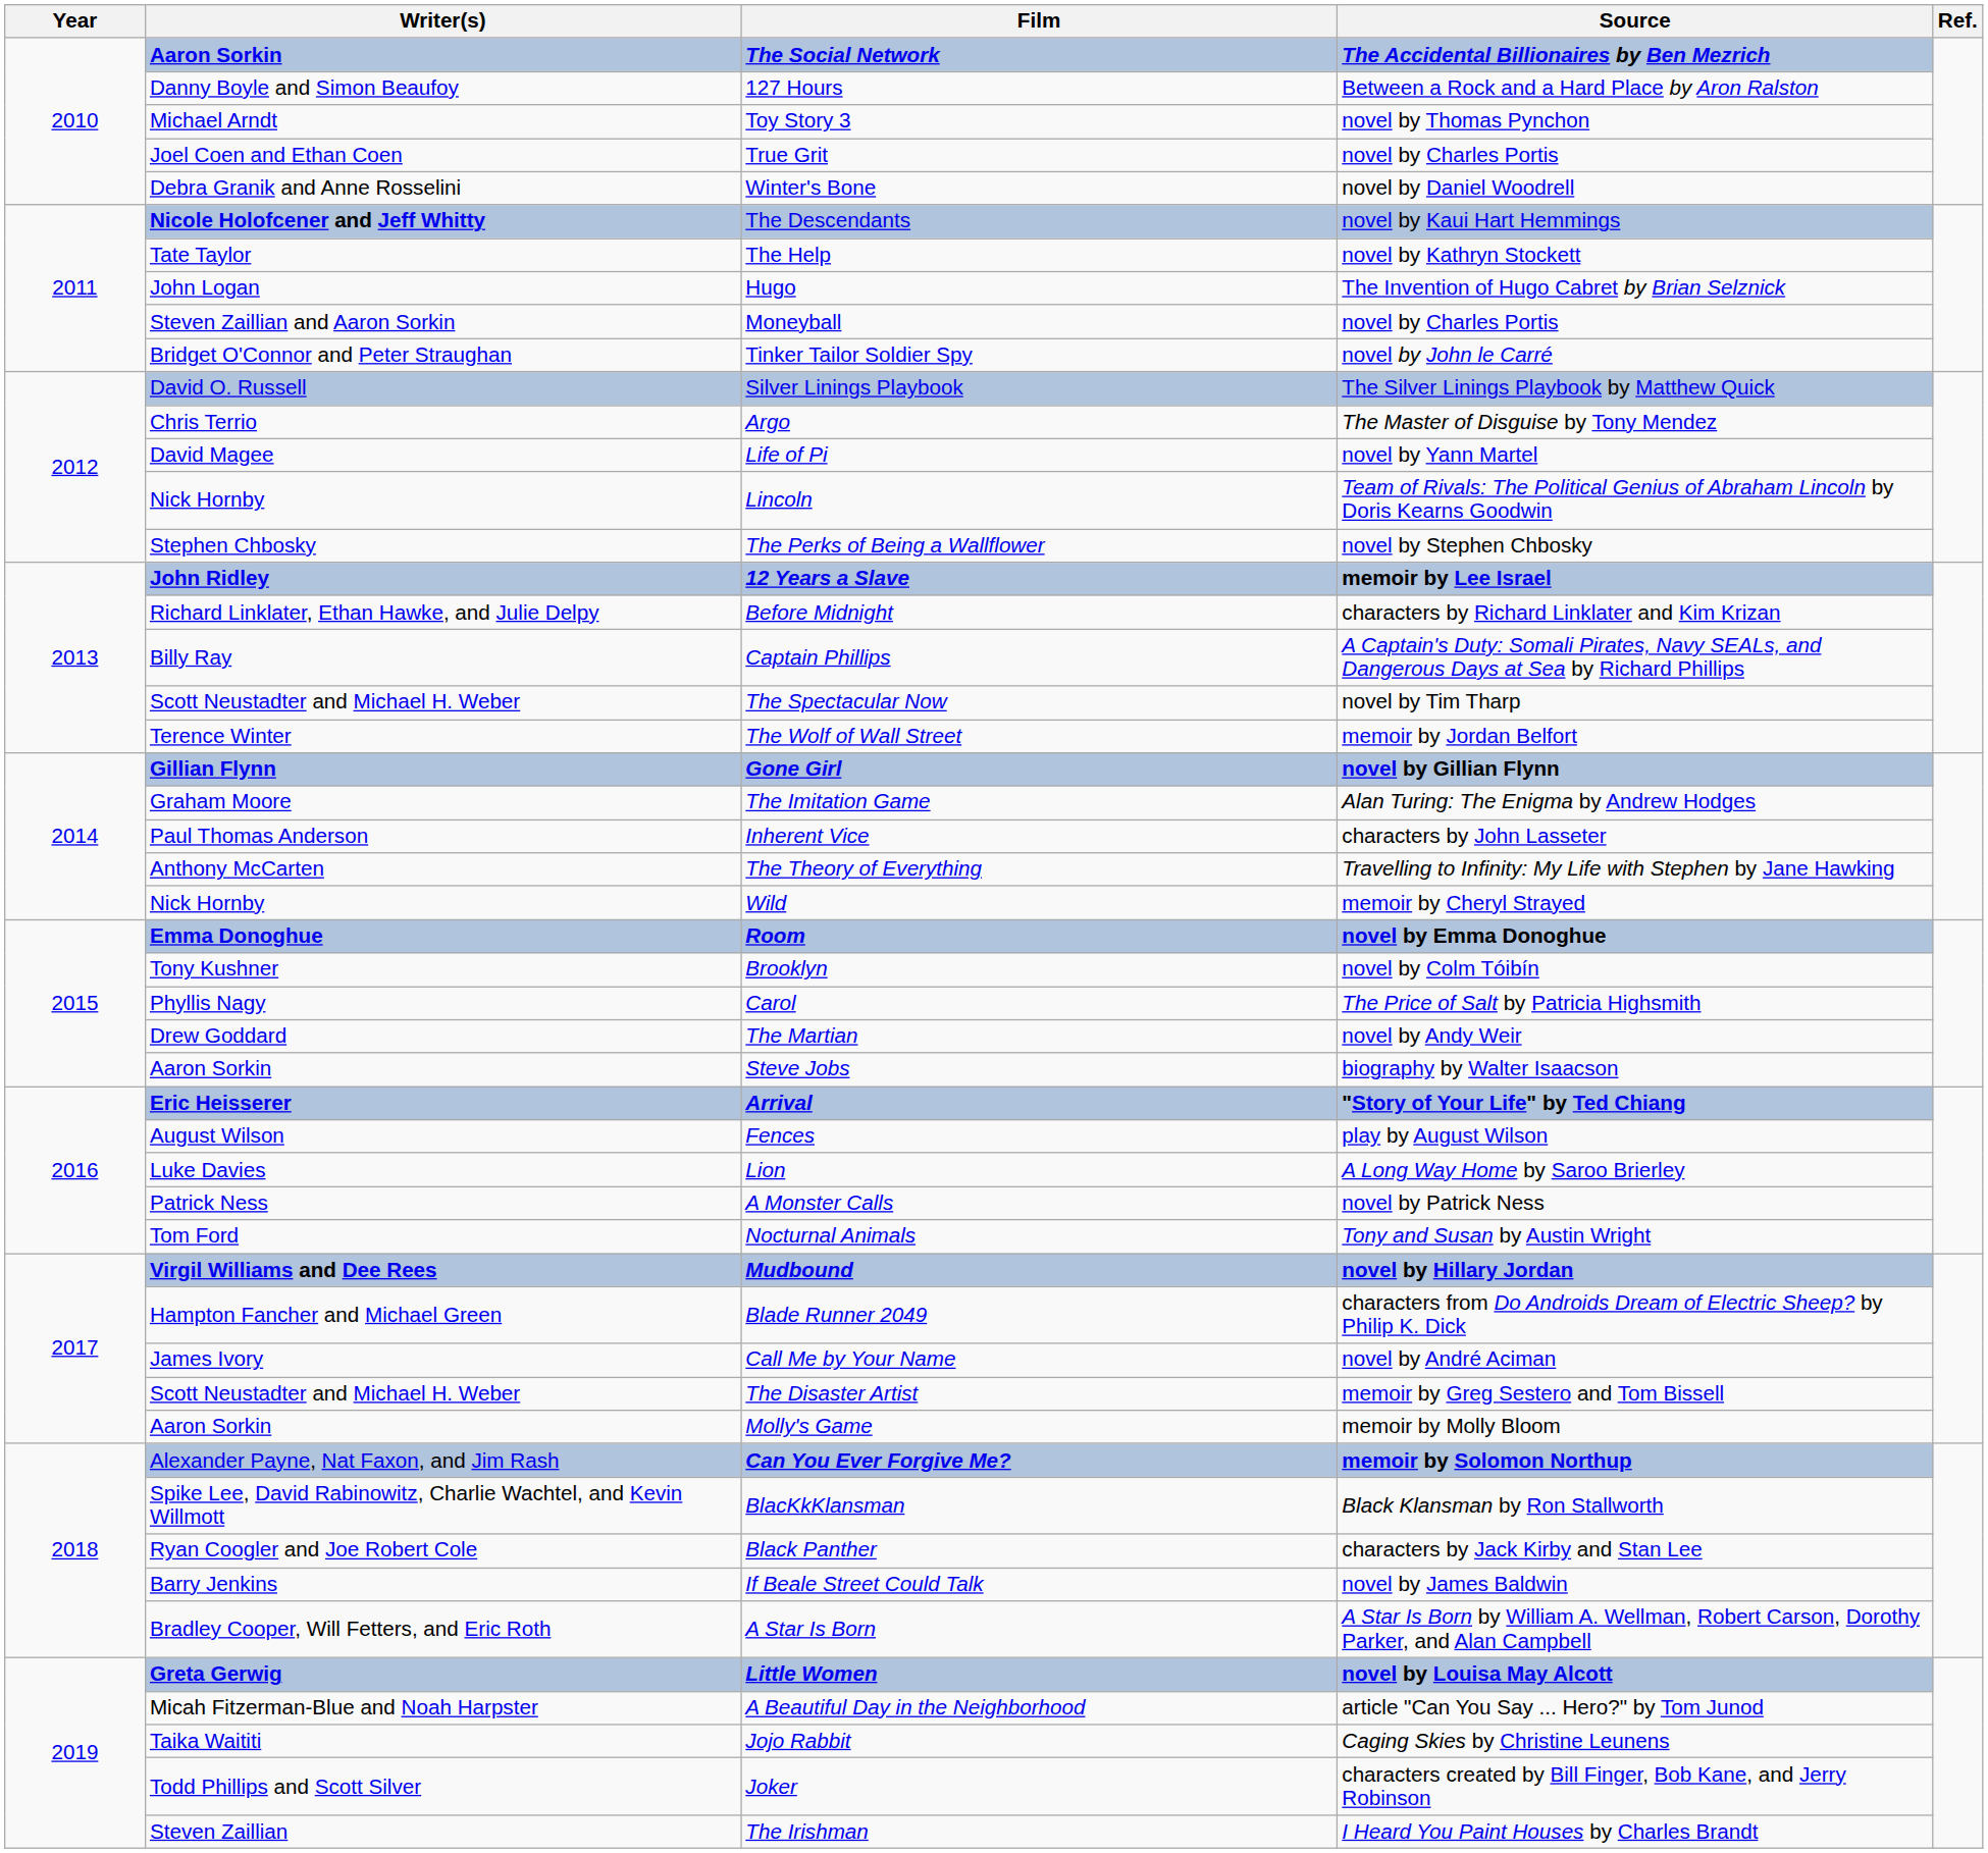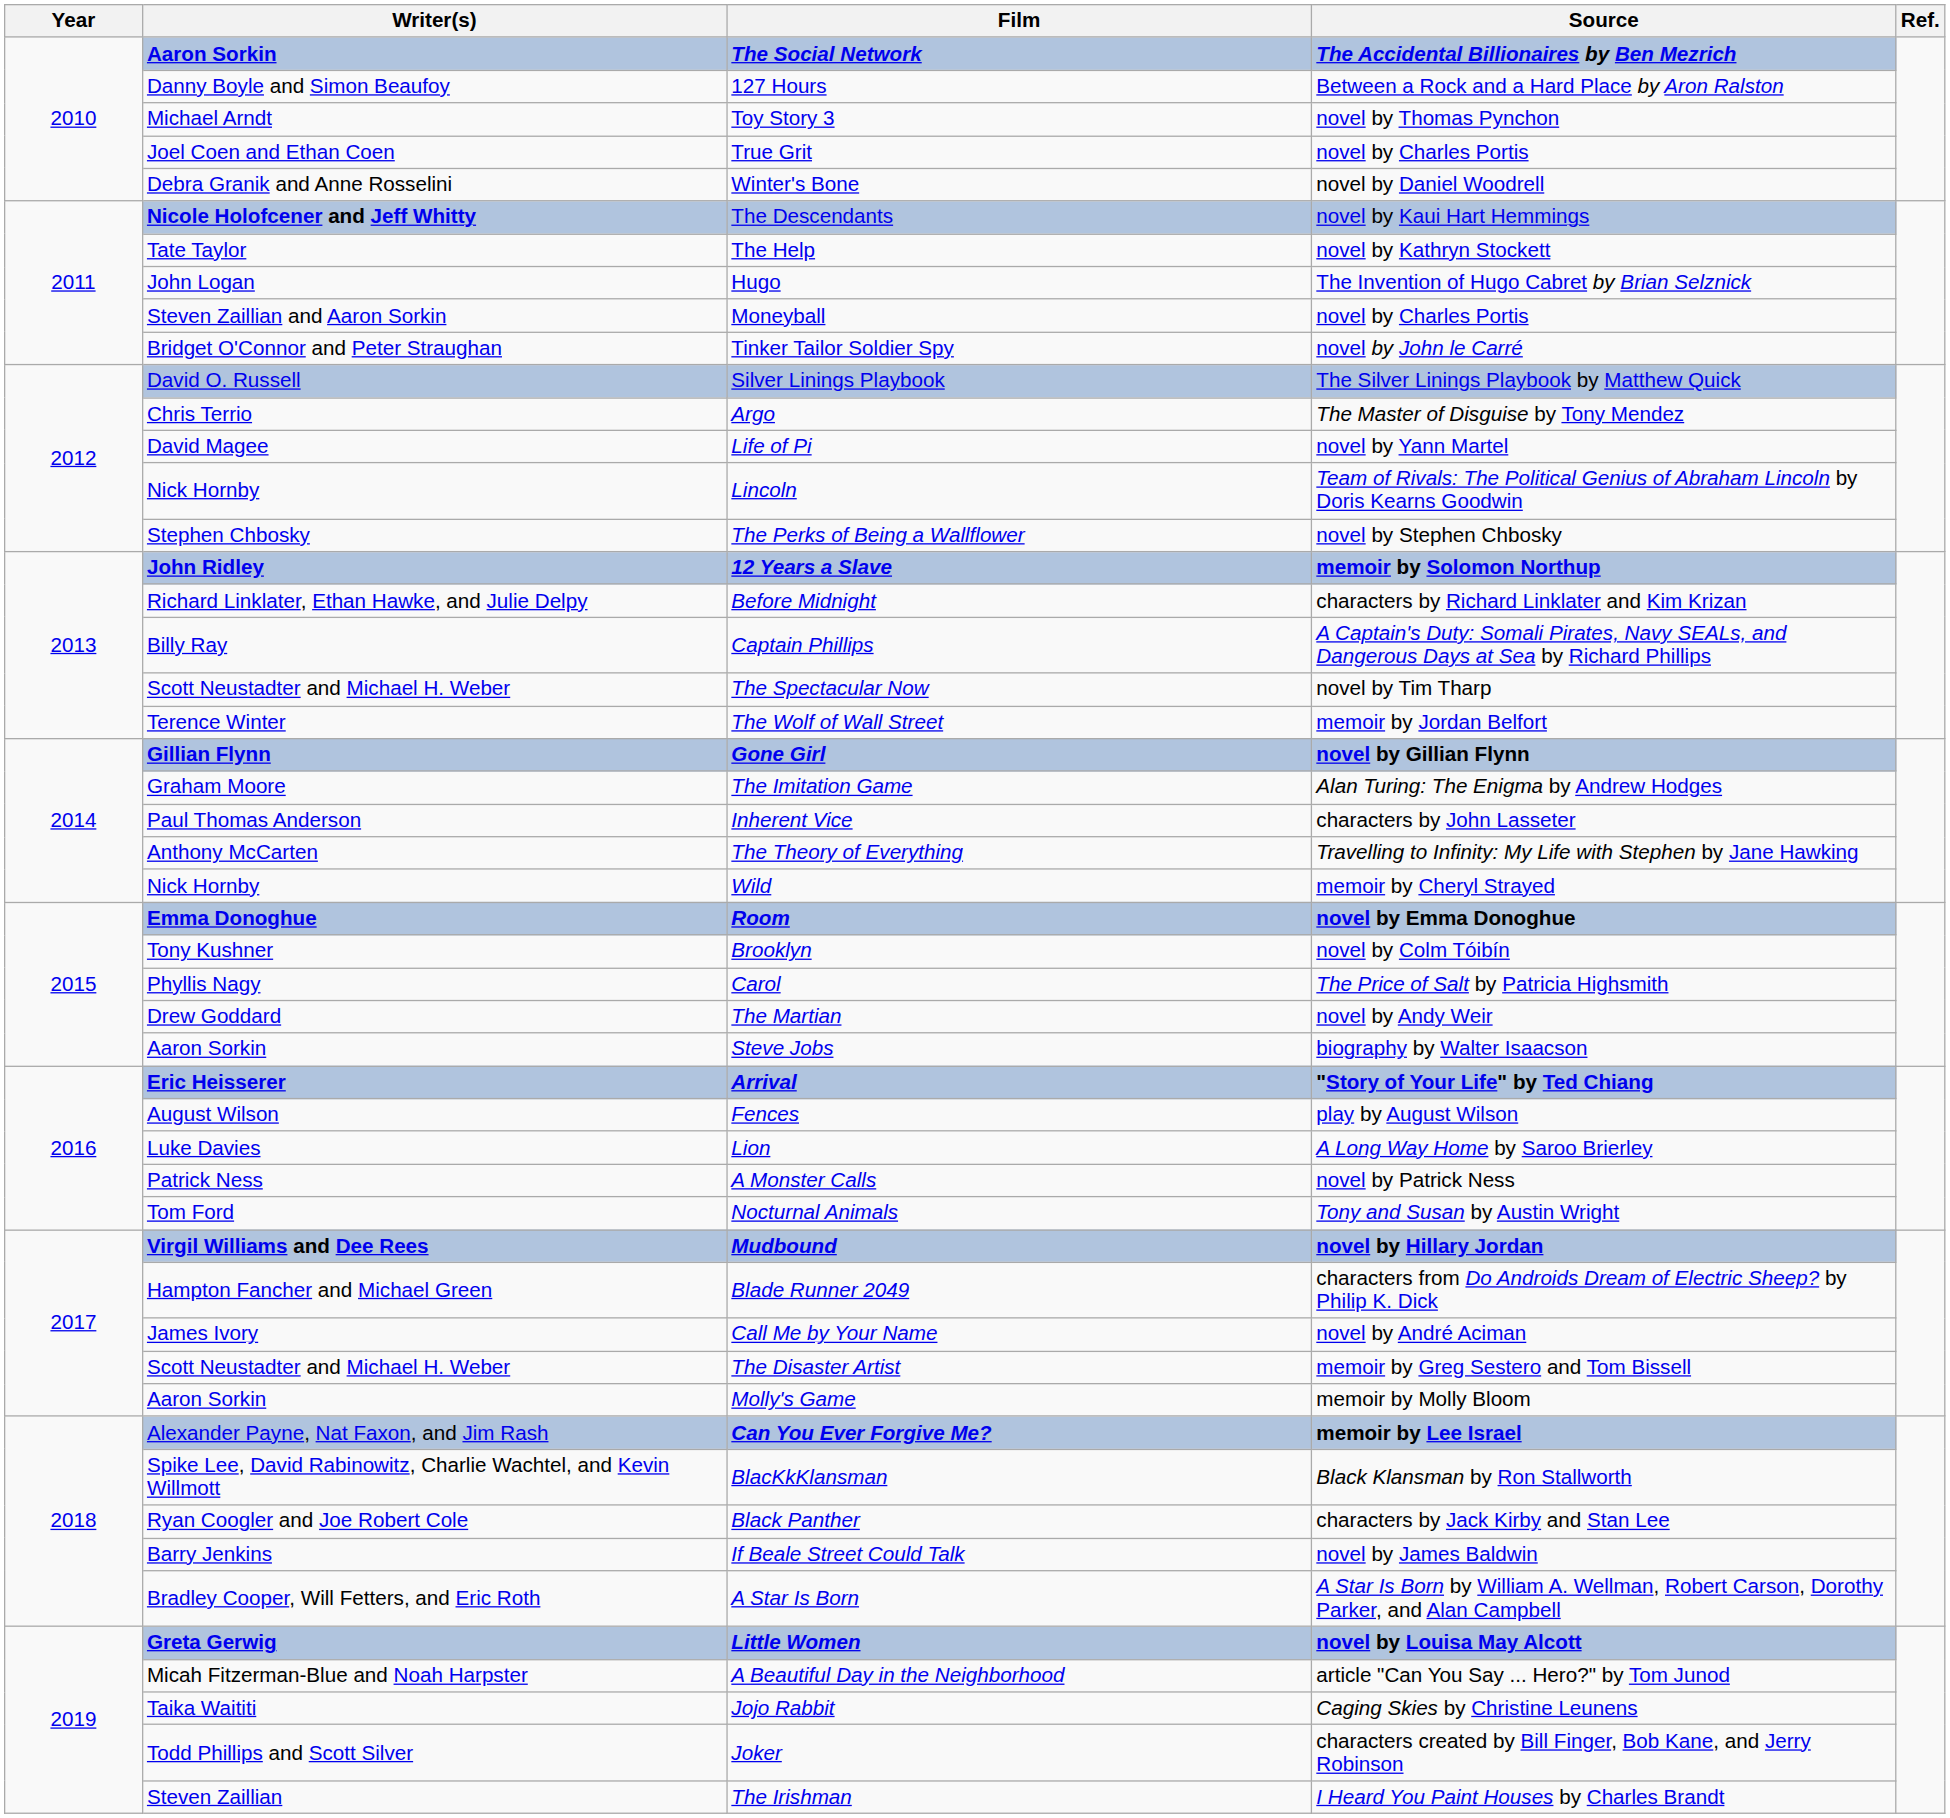12 Years a Slave | Source: memoir by Lee Israel -> memoir by Solomon Northup
Can You Ever Forgive Me? | Source: memoir by Solomon Northup -> memoir by Lee Israel
